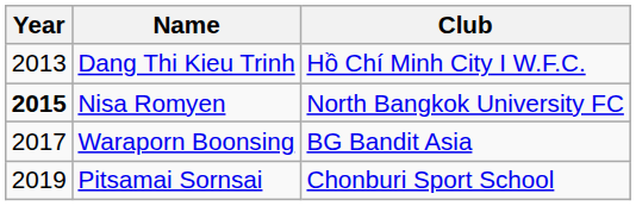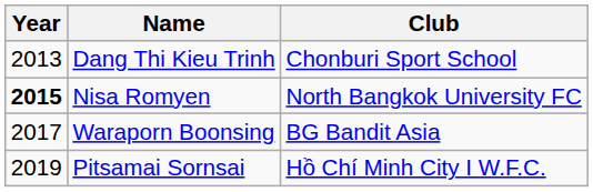Dang Thi Kieu Trinh | Club: Hồ Chí Minh City I W.F.C. -> Chonburi Sport School
Pitsamai Sornsai | Club: Chonburi Sport School -> Hồ Chí Minh City I W.F.C.
